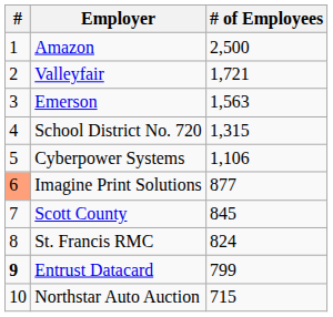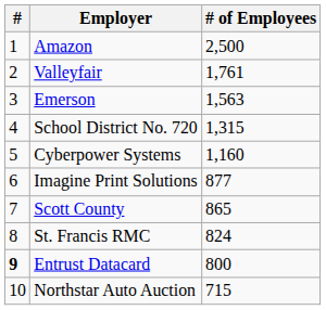Valleyfair | # of Employees: 1,721 -> 1,761
Cyberpower Systems | # of Employees: 1,106 -> 1,160
Imagine Print Solutions | #: lightsalmon background -> no background
Scott County | # of Employees: 845 -> 865
Entrust Datacard | # of Employees: 799 -> 800
